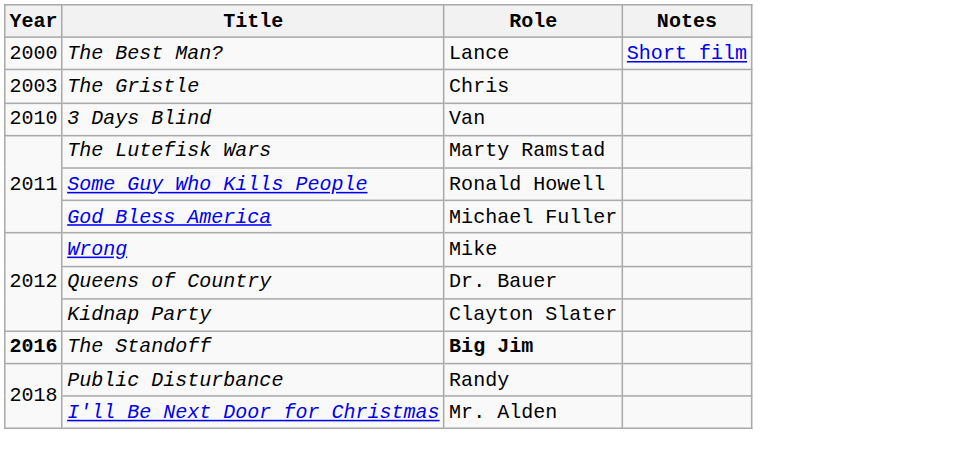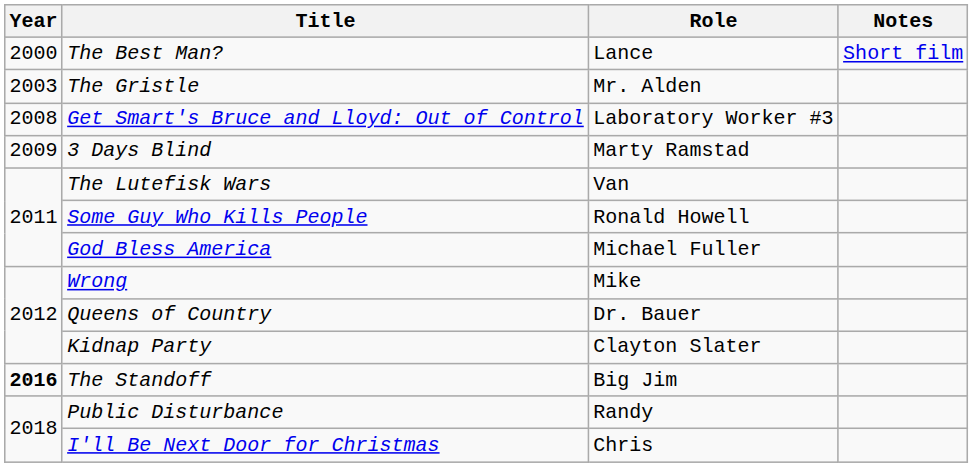The Gristle | Role: Chris -> Mr. Alden
+ row: 2008 | Get Smart's Bruce and Lloyd: Out of Control | Laboratory Worker #3
3 Days Blind | Year: 2010 -> 2009
3 Days Blind | Role: Van -> Marty Ramstad
The Lutefisk Wars | Role: Marty Ramstad -> Van
The Standoff | Role: bold -> normal
I'll Be Next Door for Christmas | Role: Mr. Alden -> Chris
